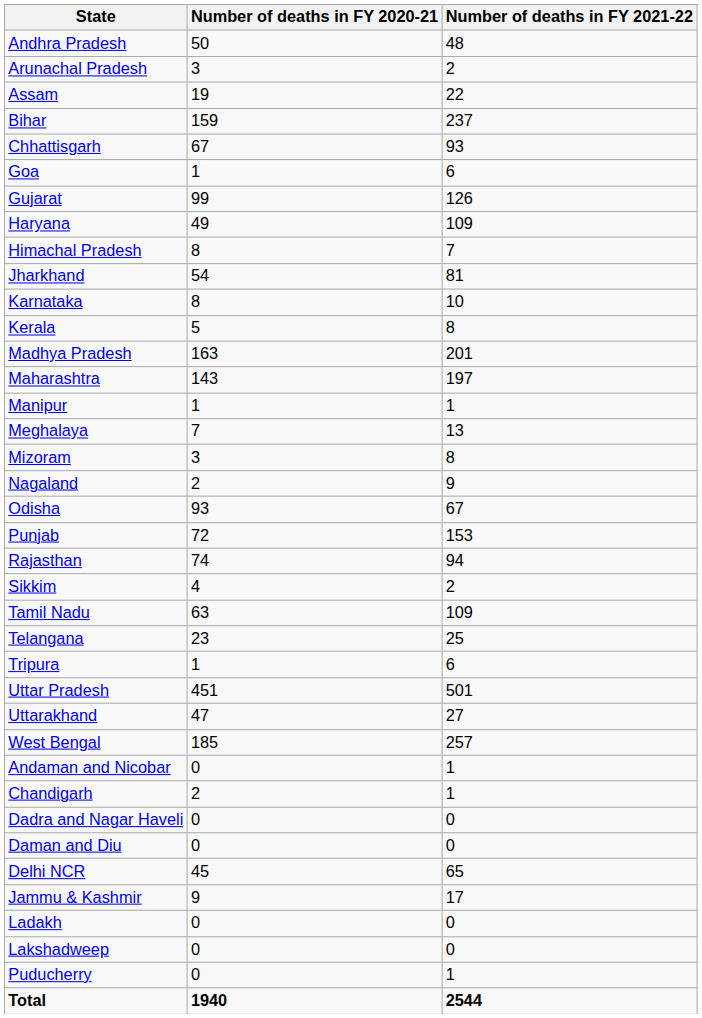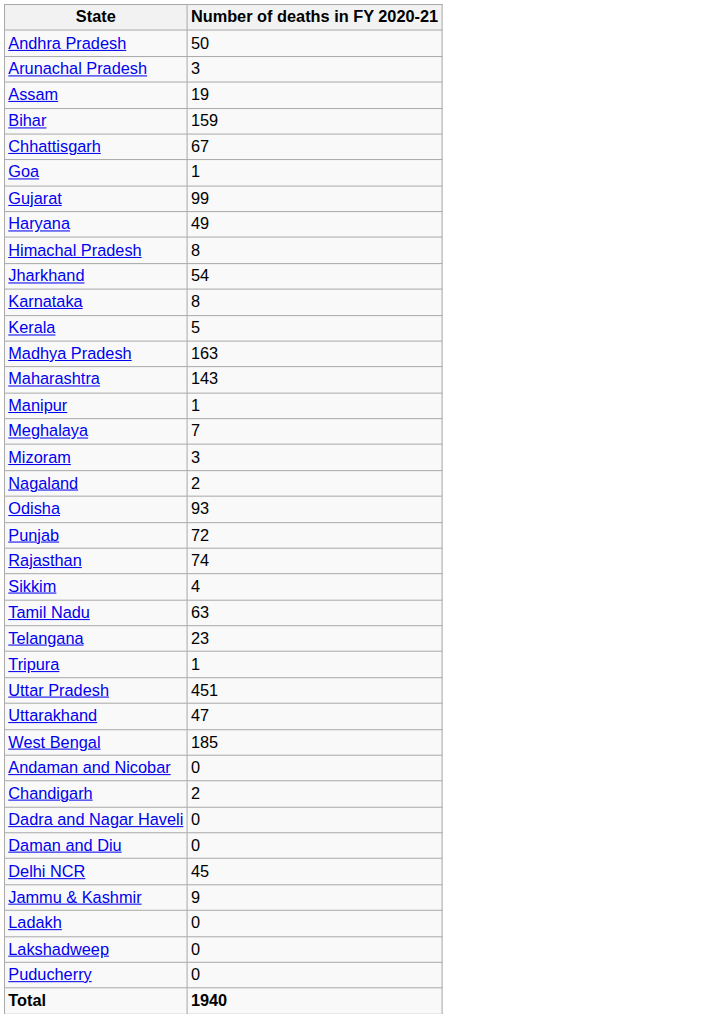- column: Number of deaths in FY 2021-22 | 48 | 2 | 22 | 237 | 93 | 6 | 126 | 109 | 7 | 81 | 10 | 8 | 201 | 197 | 1 | 13 | 8 | 9 | 67 | 153 | 94 | 2 | 109 | 25 | 6 | 501 | 27 | 257 | 1 | 1 | 0 | 0 | 65 | 17 | 0 | 0 | 1 | 2544
